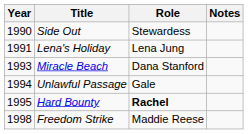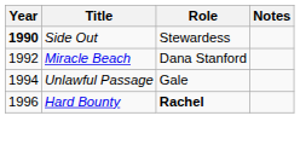Side Out | Year: normal -> bold
- row: 1991 | Lena's Holiday | Lena Jung
Miracle Beach | Year: 1993 -> 1992
Hard Bounty | Year: 1995 -> 1996
- row: 1998 | Freedom Strike | Maddie Reese
